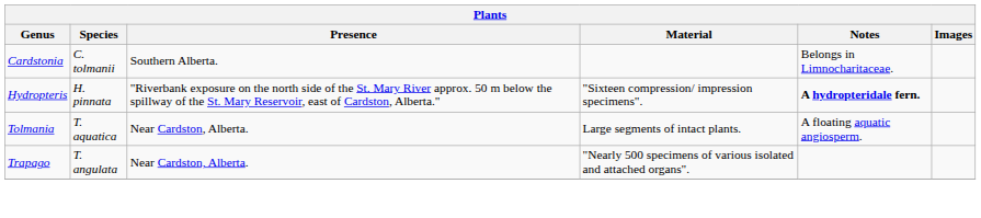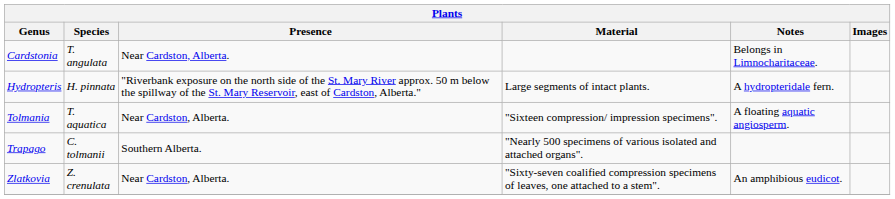Cardstonia | Species: C. tolmanii -> T. angulata
Cardstonia | Presence: Southern Alberta. -> Near Cardston, Alberta.
Hydropteris | Material: "Sixteen compression/ impression specimens". -> Large segments of intact plants.
Hydropteris | Notes: bold -> normal
Tolmania | Material: Large segments of intact plants. -> "Sixteen compression/ impression specimens".
Trapago | Species: T. angulata -> C. tolmanii
Trapago | Presence: Near Cardston, Alberta. -> Southern Alberta.
+ row: Zlatkovia | Z. crenulata | Near Cardston, Alberta. | "Sixty-seven coalified compression specimens of leaves, one attached to a stem". | An amphibious eudicot.
